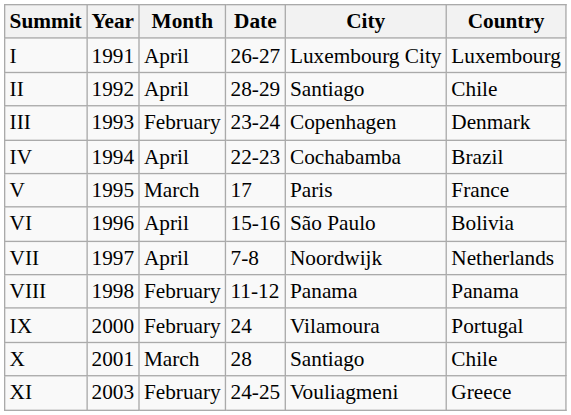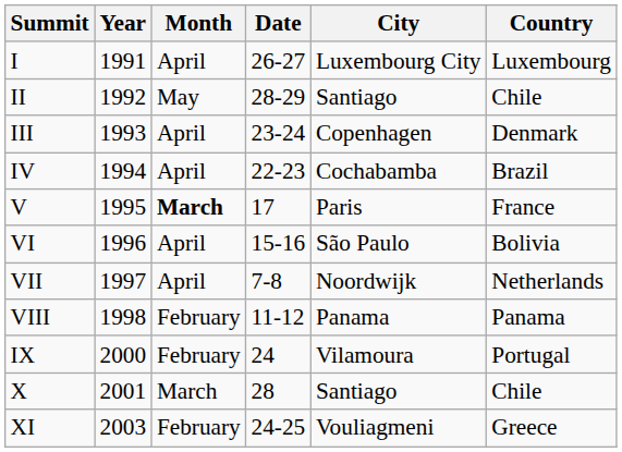II | Month: April -> May
III | Month: February -> April
V | Month: normal -> bold
